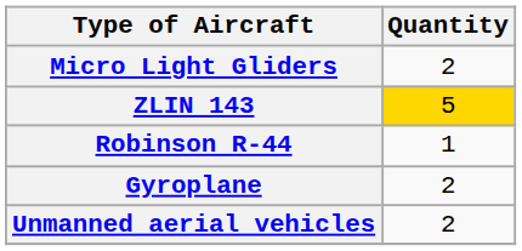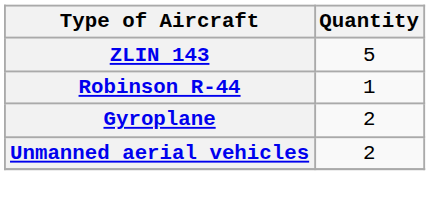- row: Micro Light Gliders | 2
ZLIN 143 | Quantity: gold background -> no background
